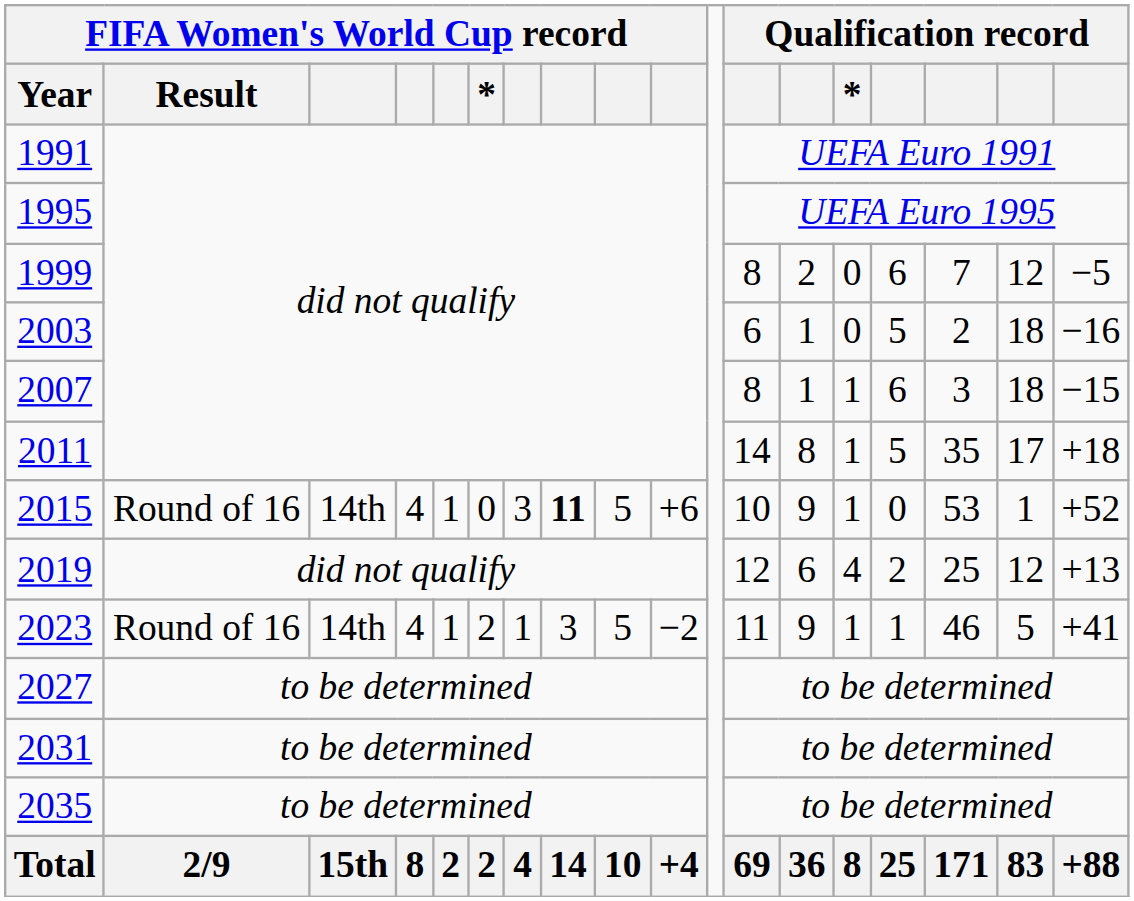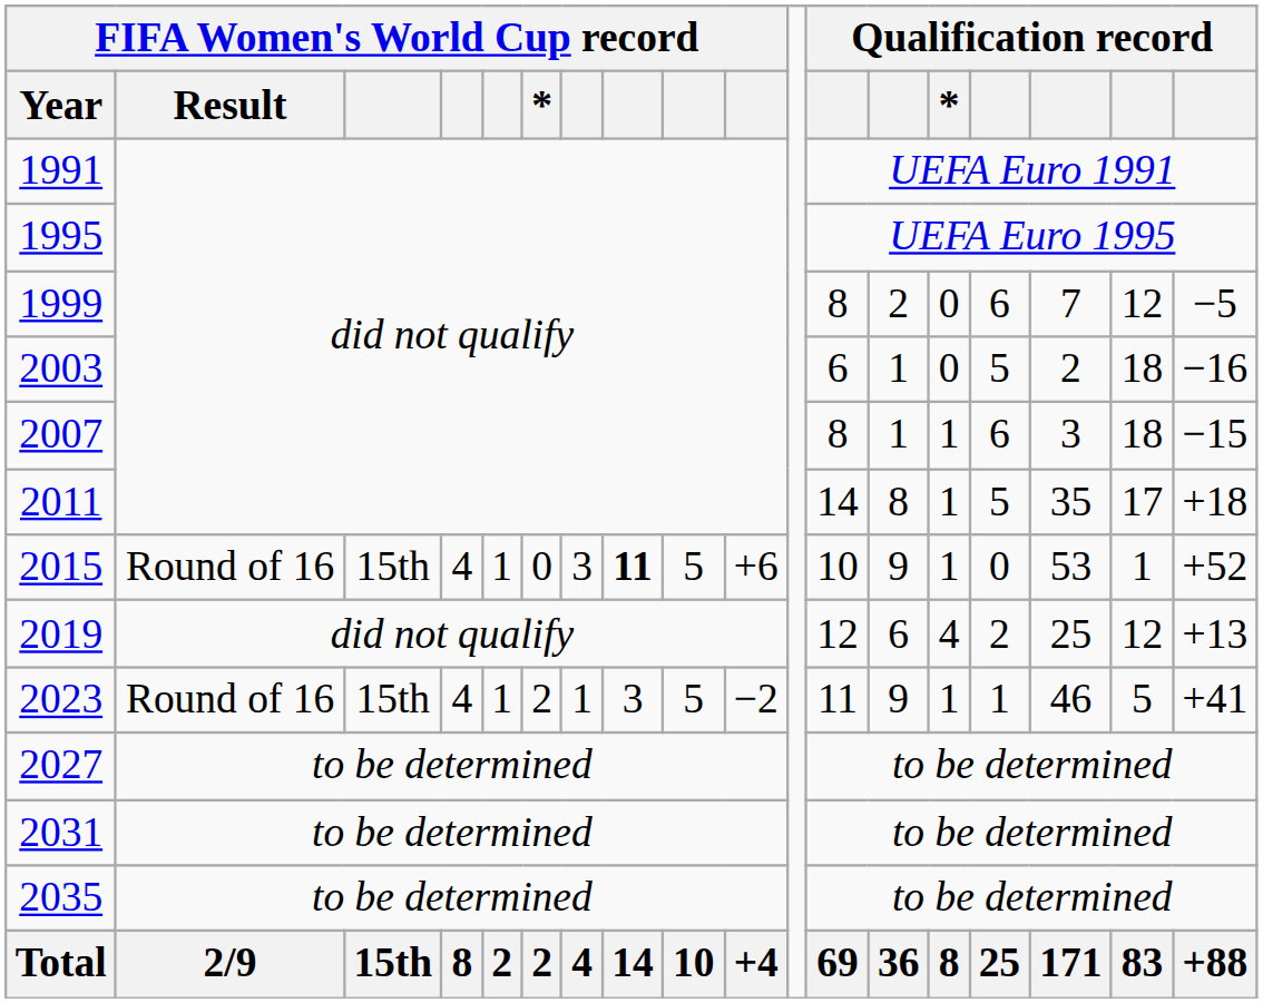2015 | column 3: 14th -> 15th
2023 | column 3: 14th -> 15th
